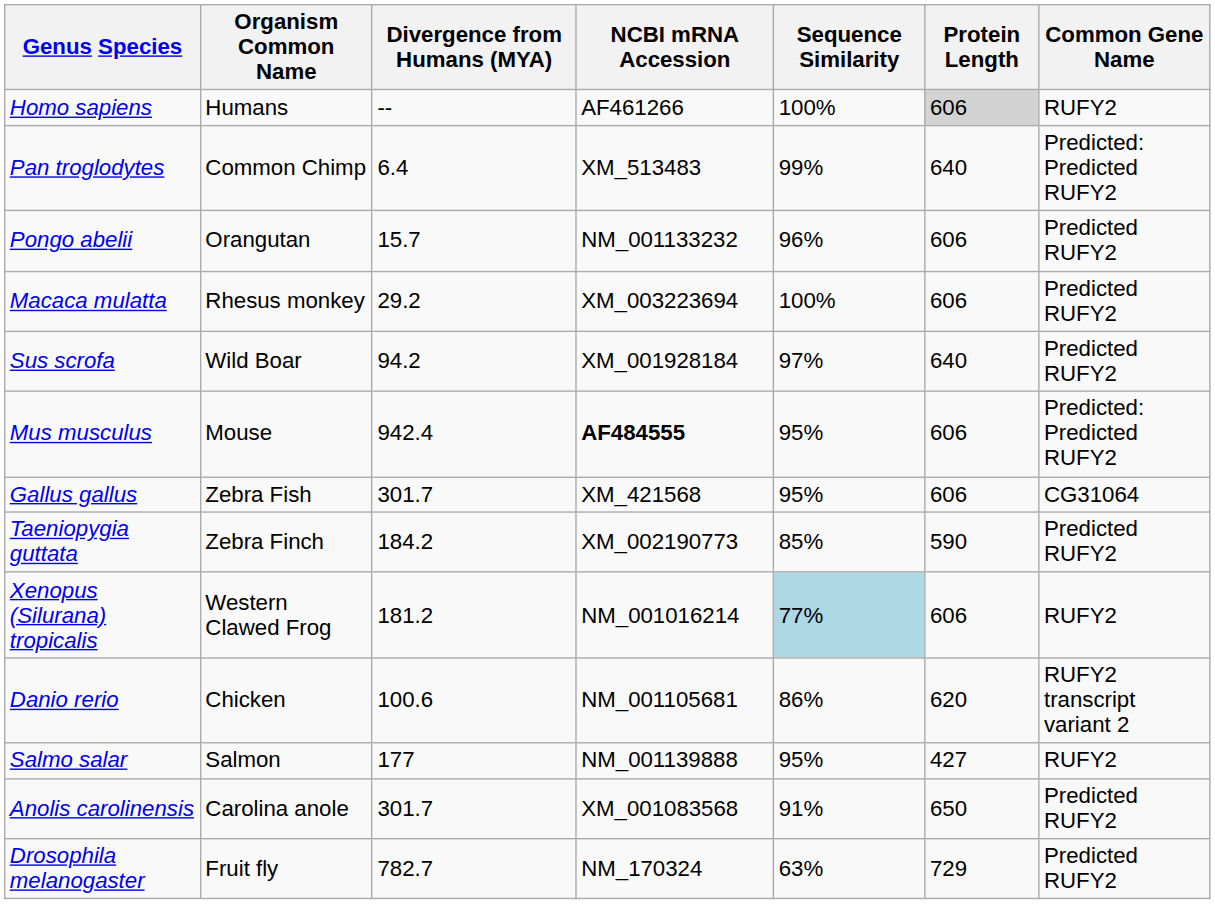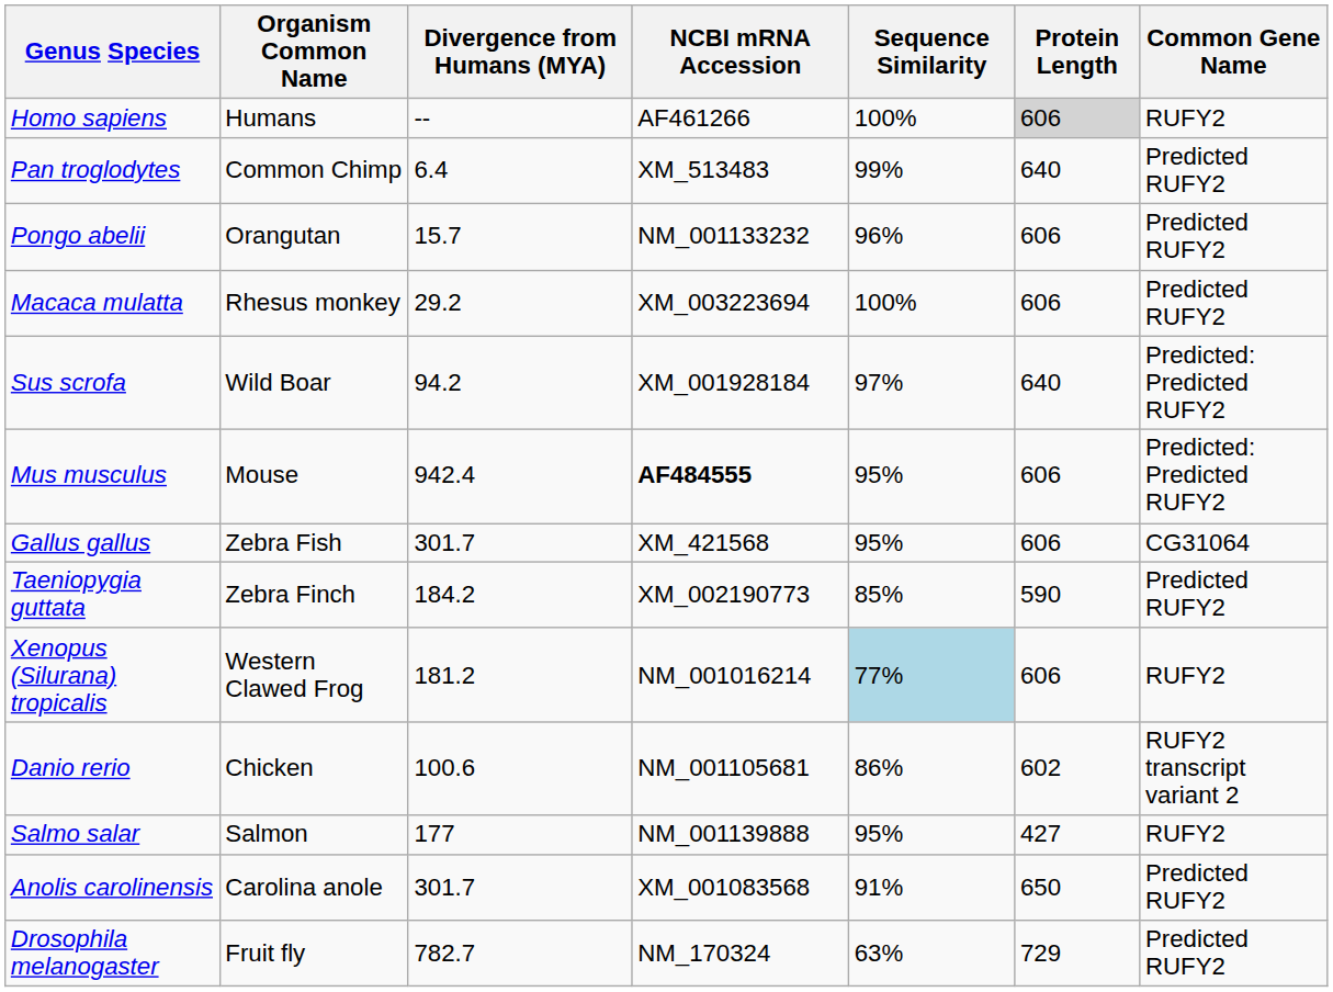Pan troglodytes | Common Gene Name: Predicted: Predicted RUFY2 -> Predicted RUFY2
Sus scrofa | Common Gene Name: Predicted RUFY2 -> Predicted: Predicted RUFY2
Danio rerio | Protein Length: 620 -> 602
